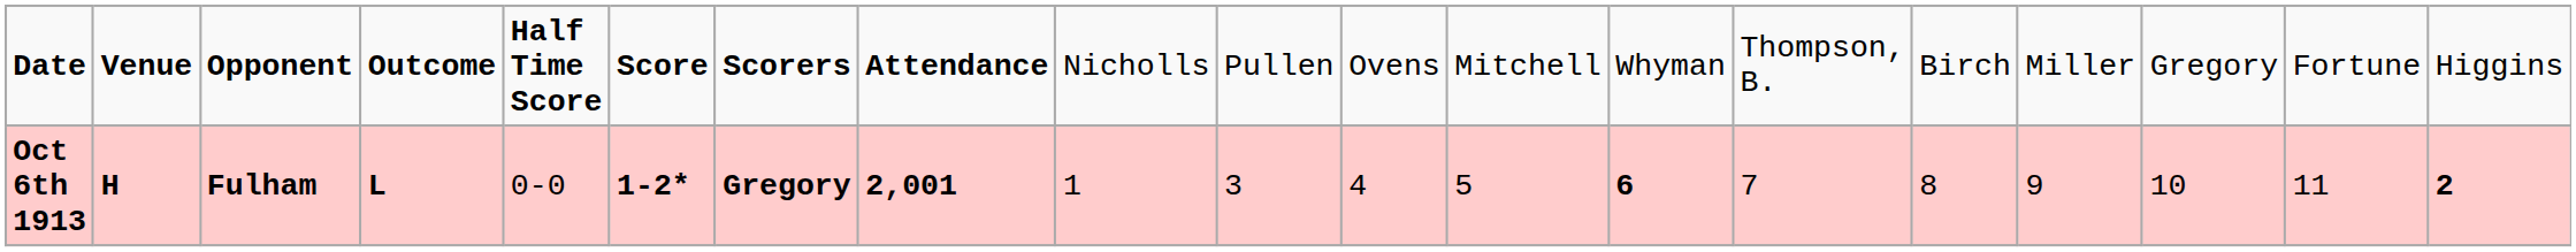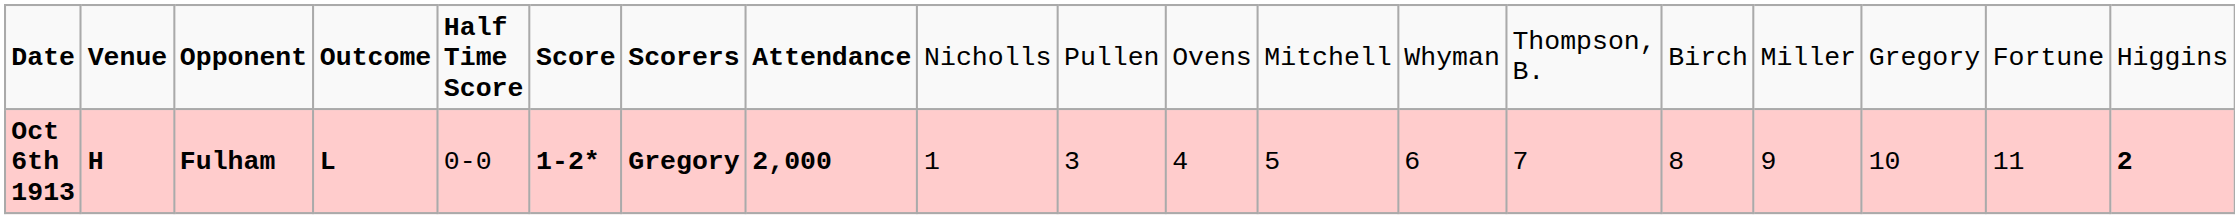Oct 6th 1913 | column 8: 2,001 -> 2,000
Oct 6th 1913 | column 13: bold -> normal
